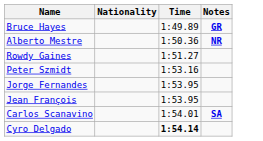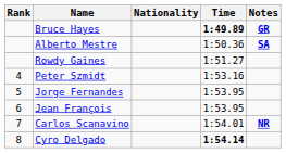+ column: Rank | 4 | 5 | 6 | 7 | 8
Bruce Hayes | Time: normal -> bold
Alberto Mestre | Notes: NR -> SA
Carlos Scanavino | Notes: SA -> NR
